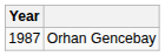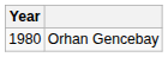Orhan Gencebay | Year: 1987 -> 1980
